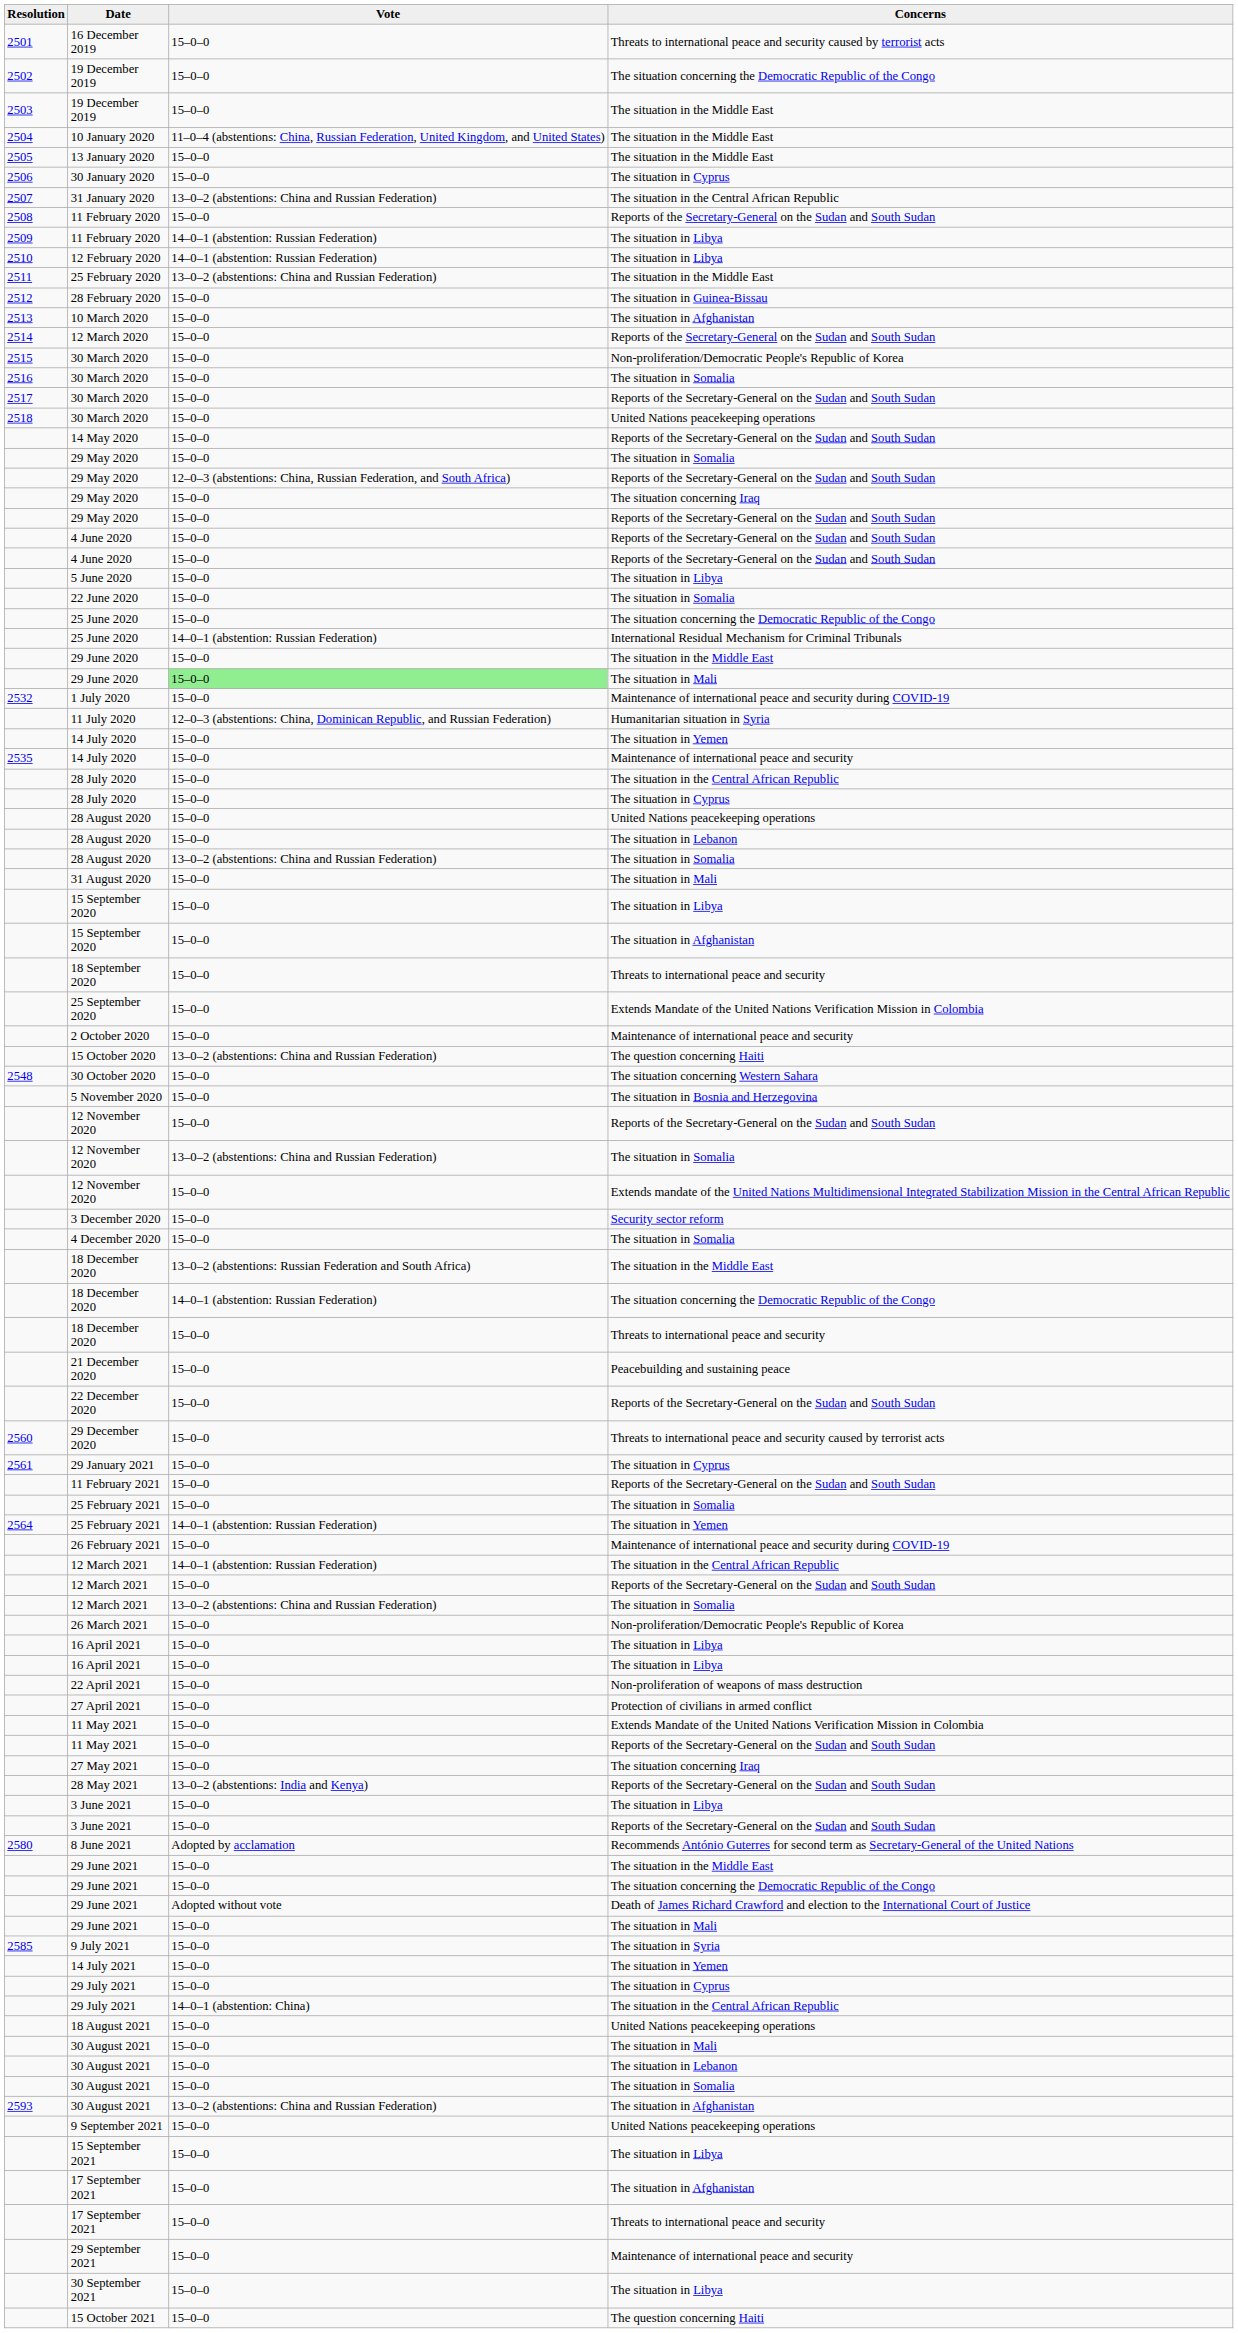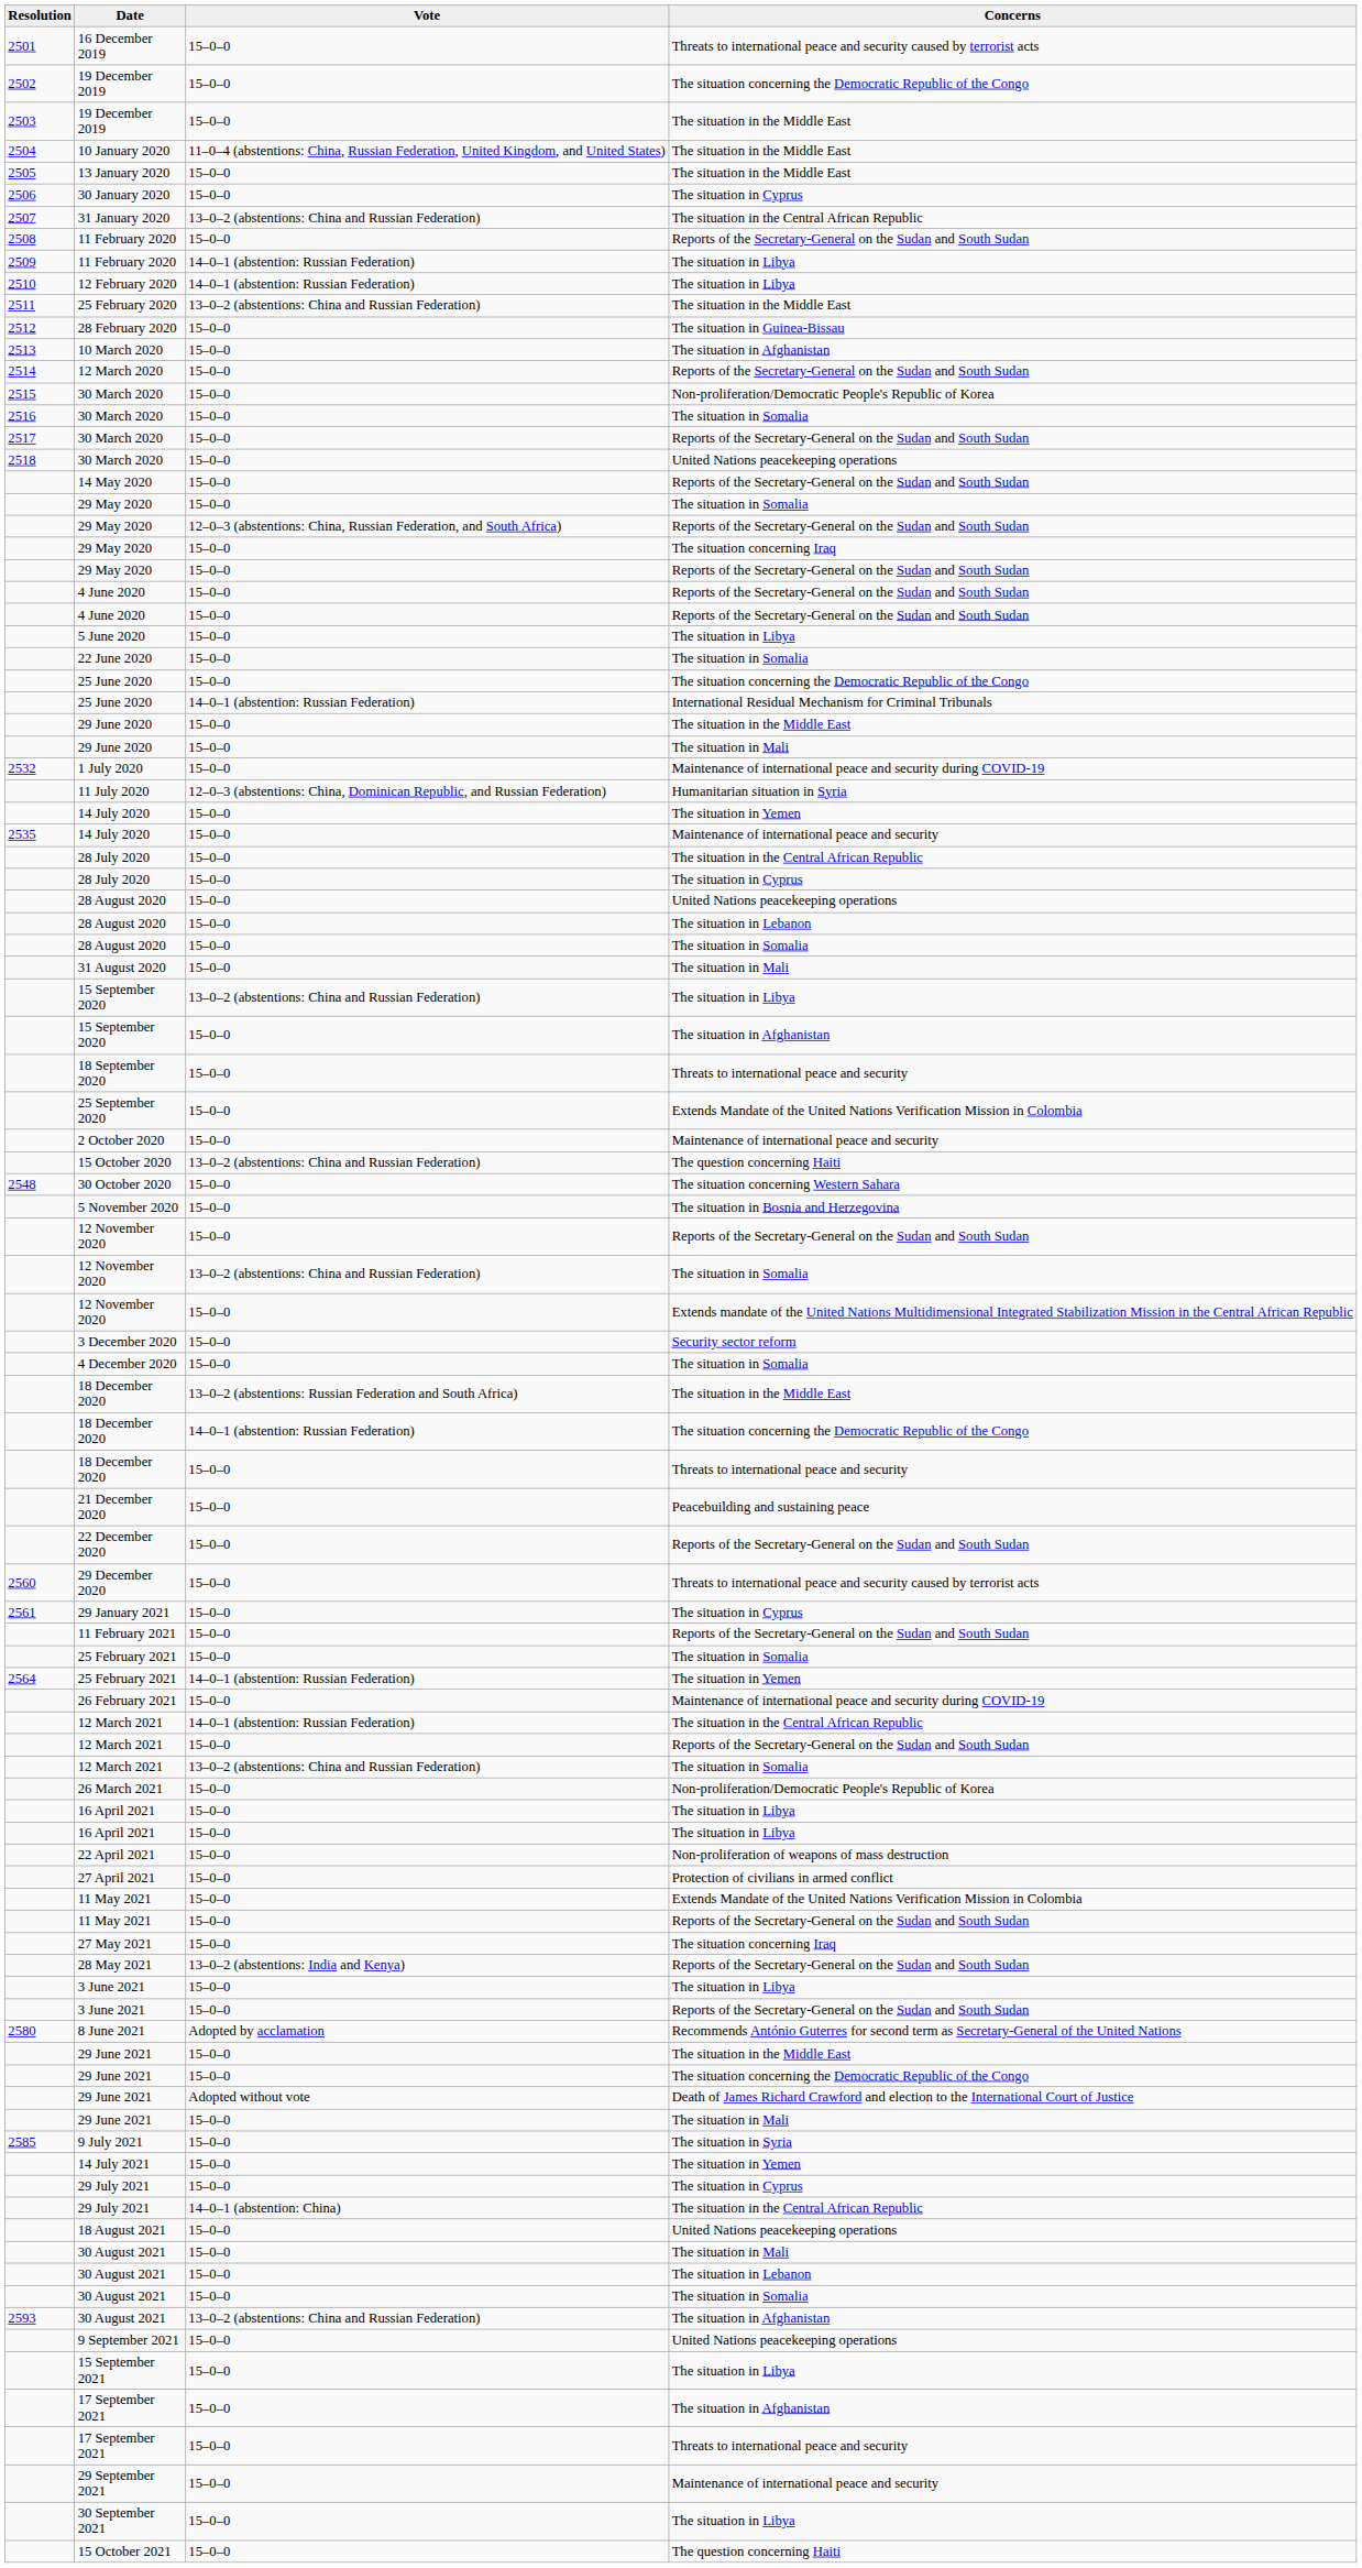29 June 2020 / The situation in Mali | Vote: lightgreen background -> no background
28 August 2020 / The situation in Somalia | Vote: 13–0–2 (abstentions: China and Russian Federation) -> 15–0–0
15 September 2020 / The situation in Libya | Vote: 15–0–0 -> 13–0–2 (abstentions: China and Russian Federation)
